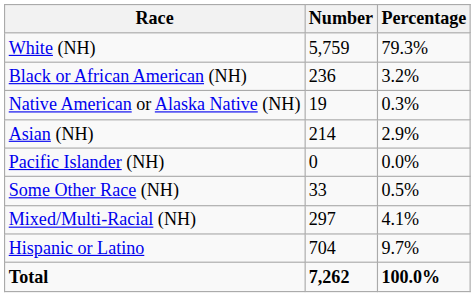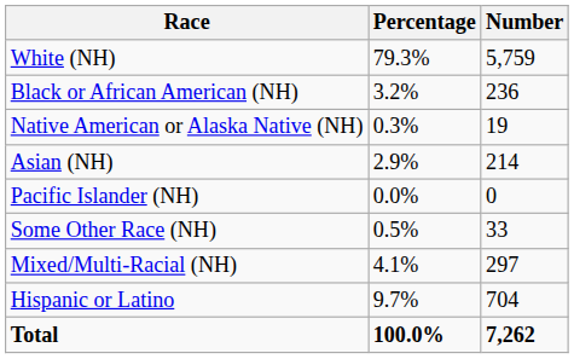columns swapped: Number <-> Percentage
